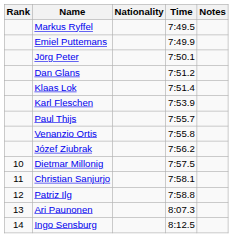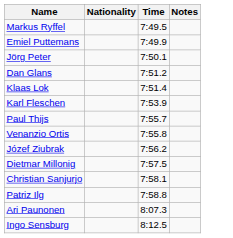- column: Rank | 10 | 11 | 12 | 13 | 14
